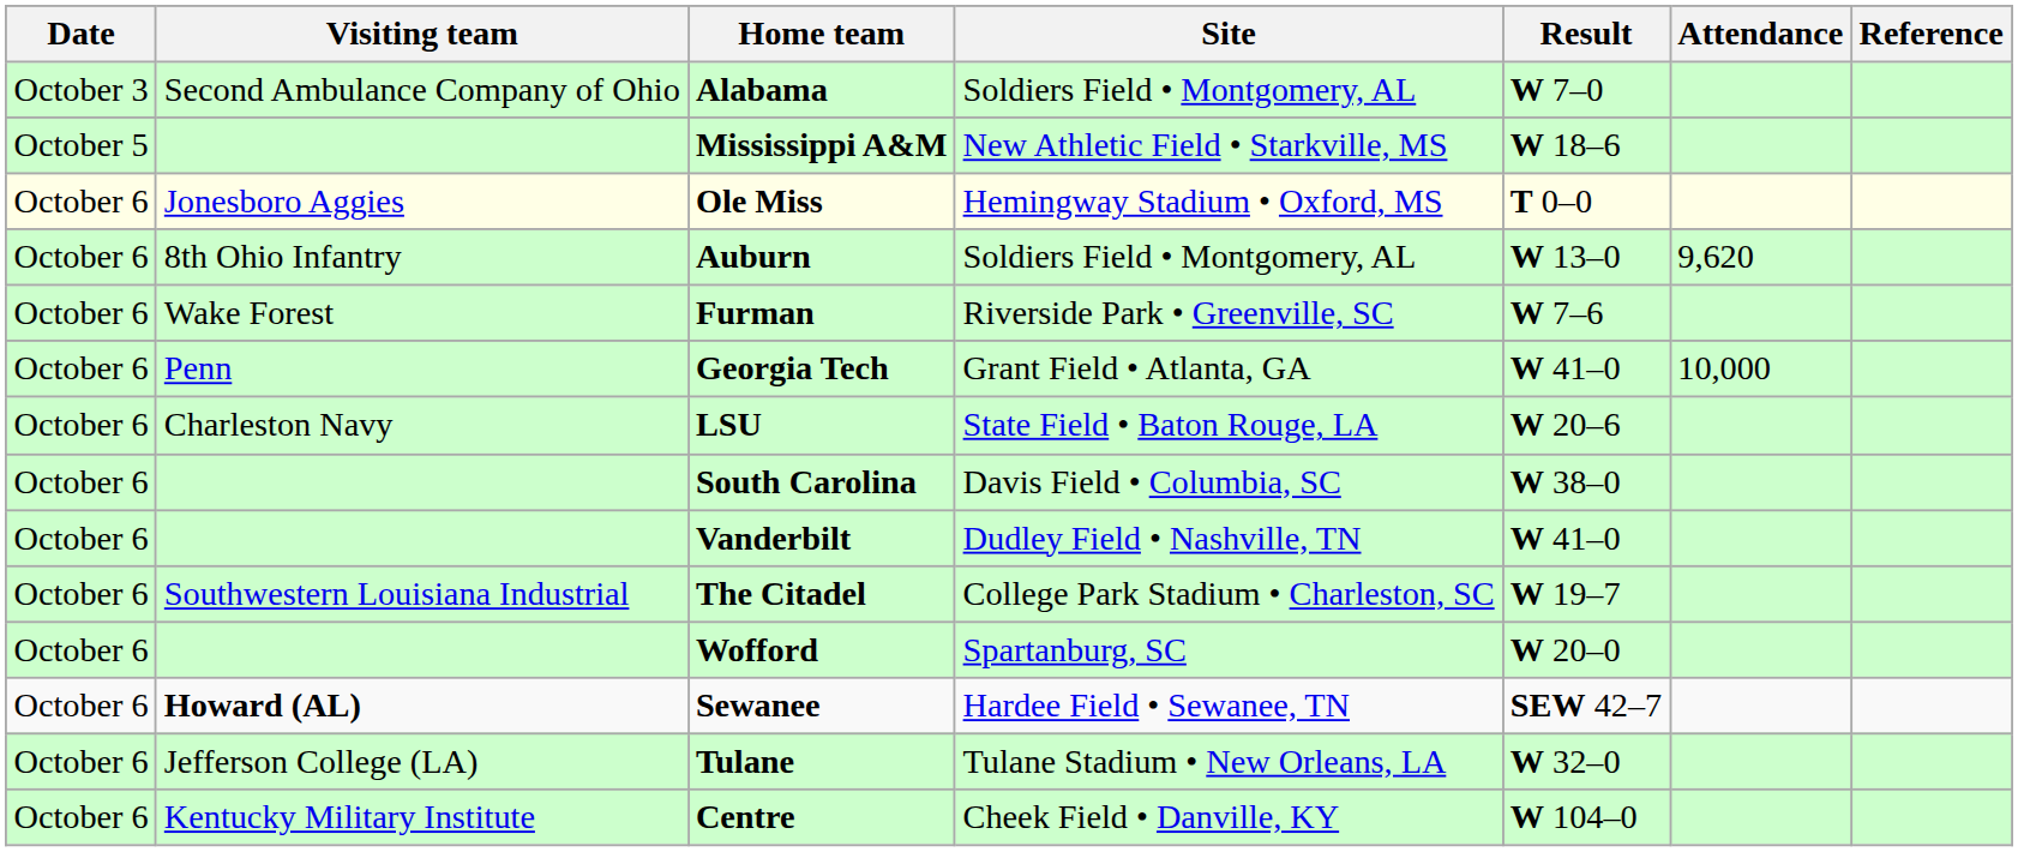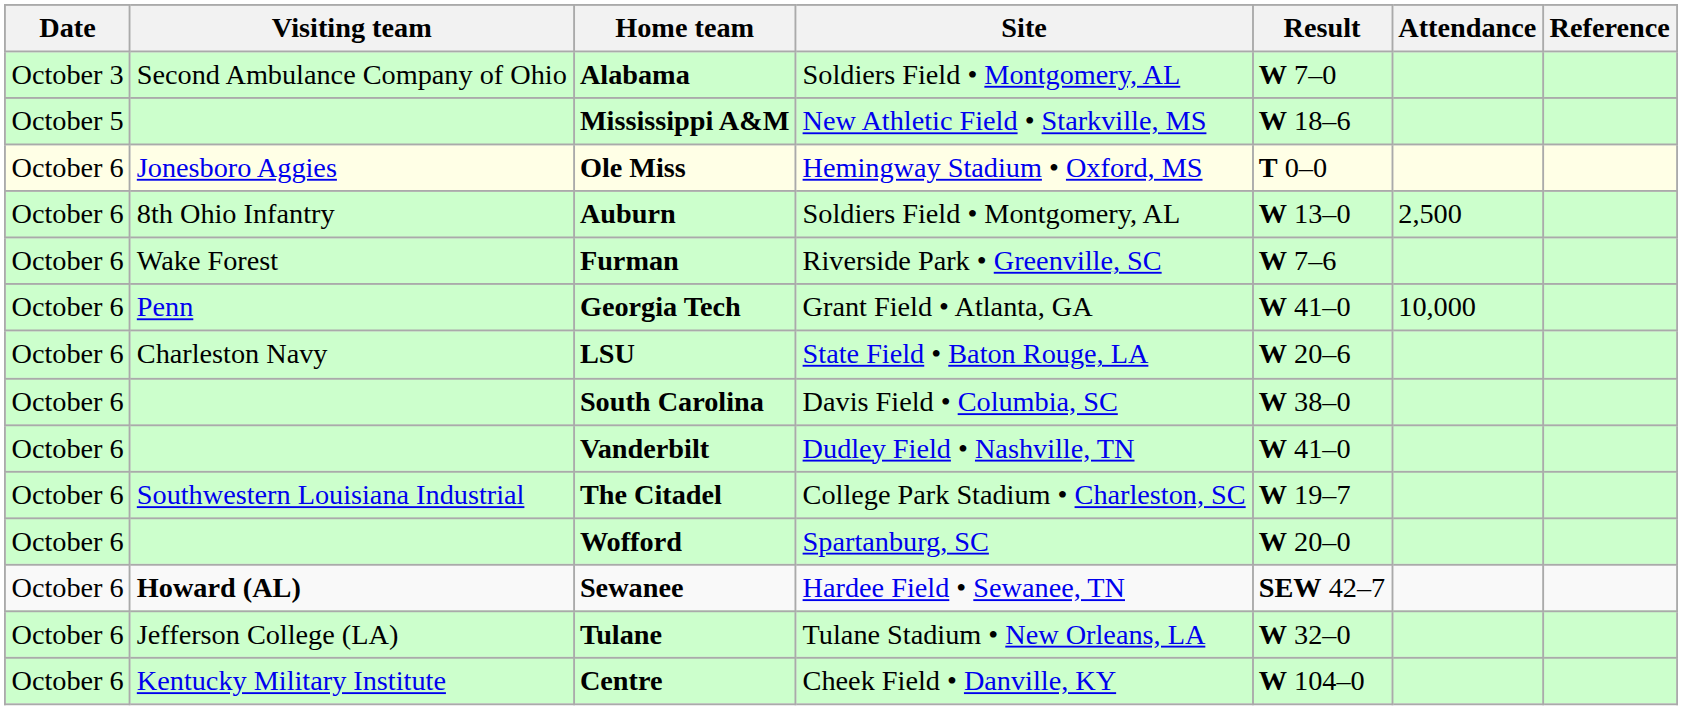Auburn | Attendance: 9,620 -> 2,500
